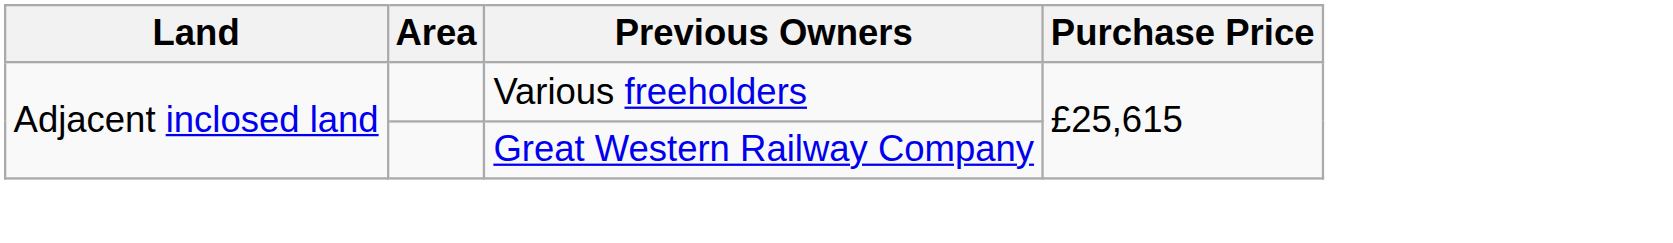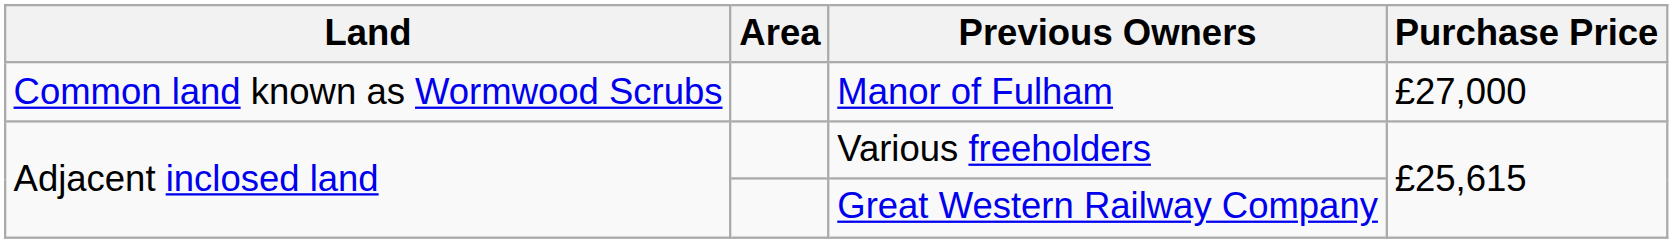+ row: Common land known as Wormwood Scrubs | Manor of Fulham | £27,000
